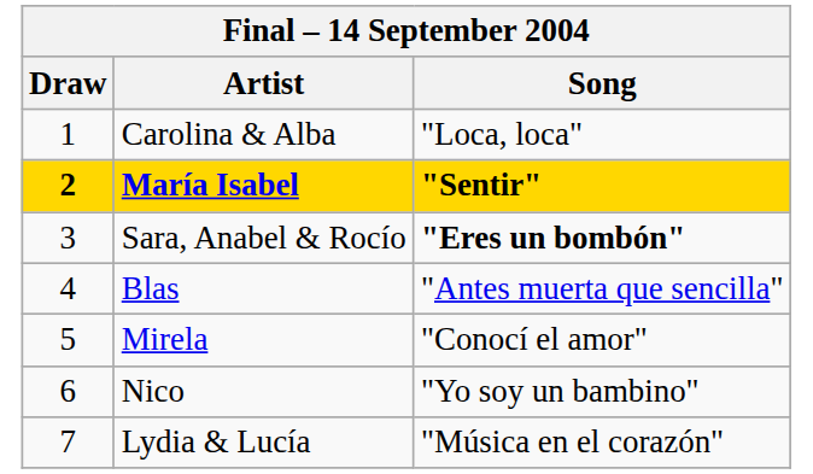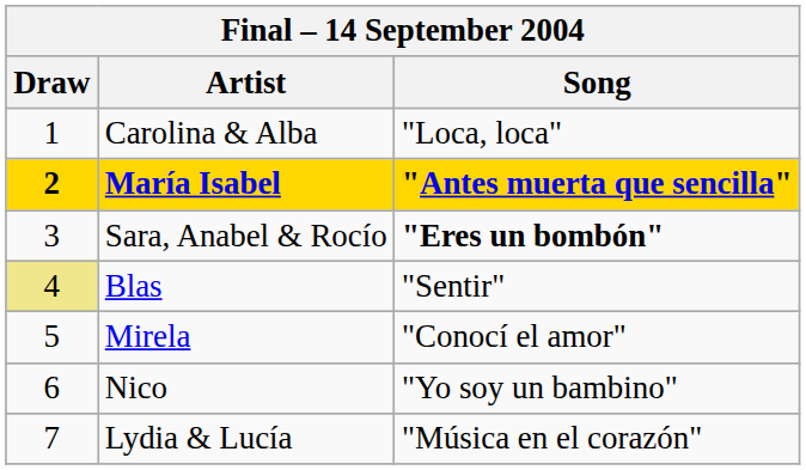María Isabel | Song: "Sentir" -> "Antes muerta que sencilla"
Blas | Draw: no background -> khaki background
Blas | Song: "Antes muerta que sencilla" -> "Sentir"
